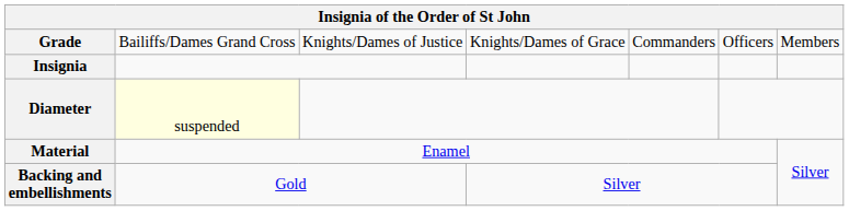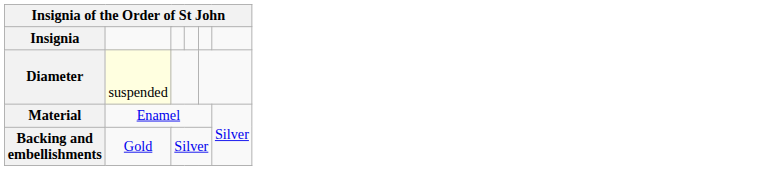- row: Grade | Bailiffs/Dames Grand Cross | Knights/Dames of Justice | Knights/Dames of Grace | Commanders | Officers | Members
